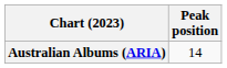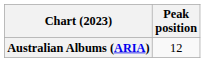Australian Albums (ARIA) | Peak position: 14 -> 12
